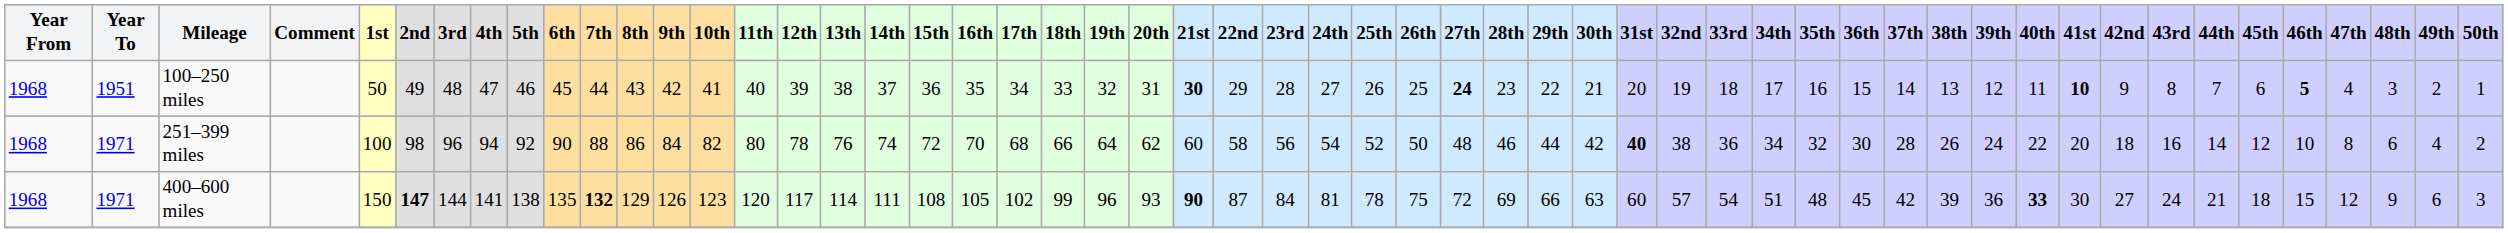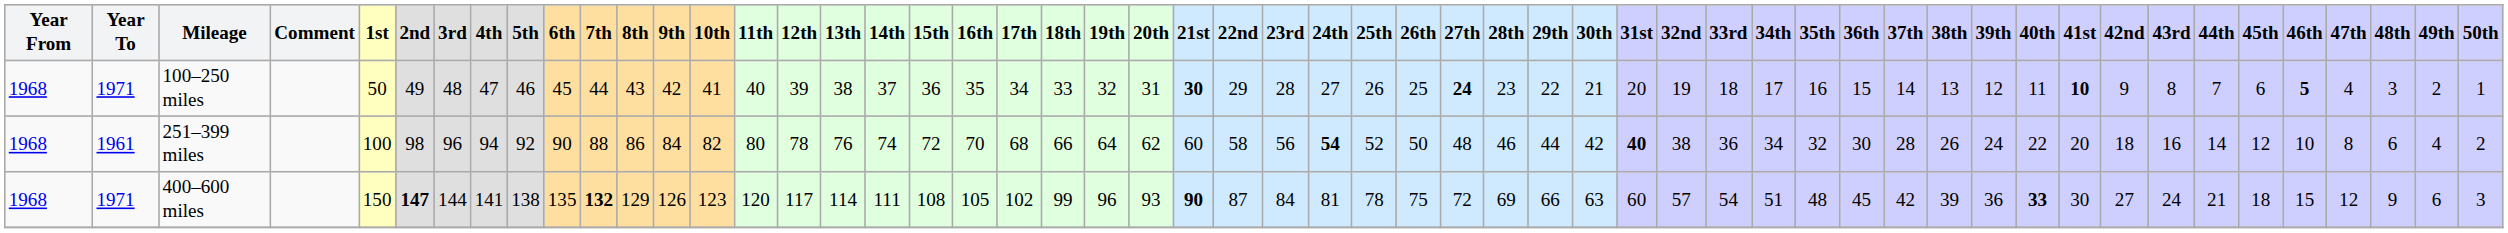100–250 miles | Year To: 1951 -> 1971
251–399 miles | Year To: 1971 -> 1961
251–399 miles | 24th: normal -> bold
